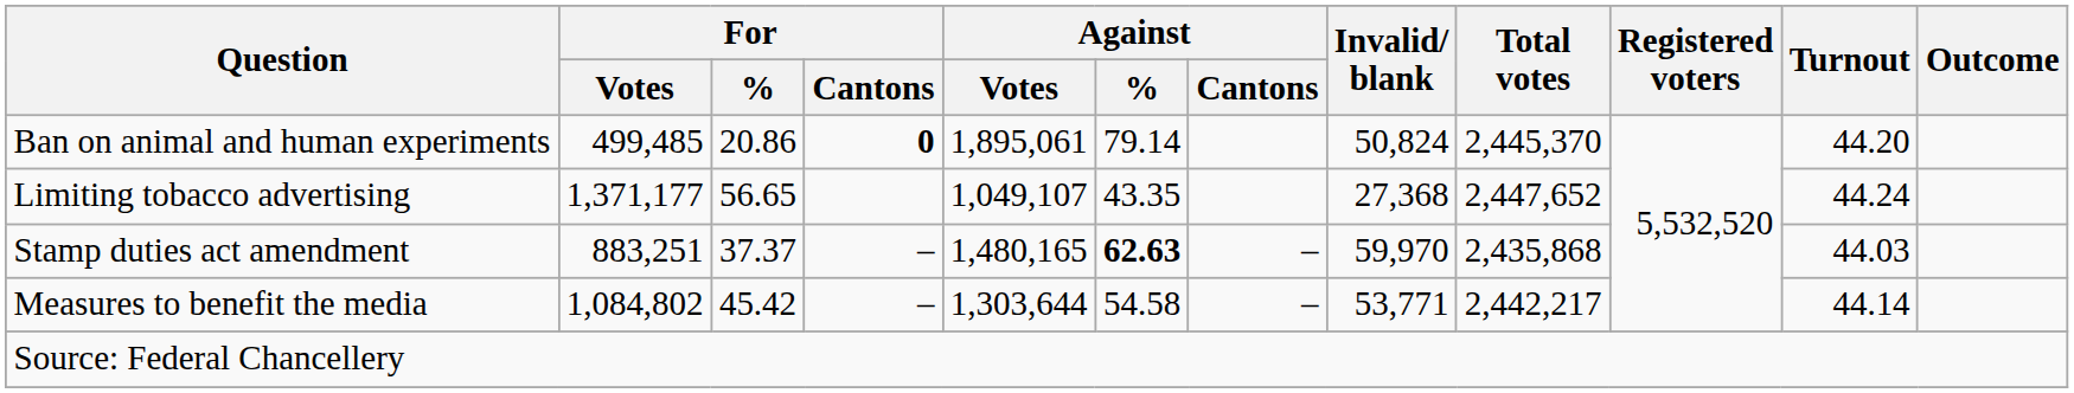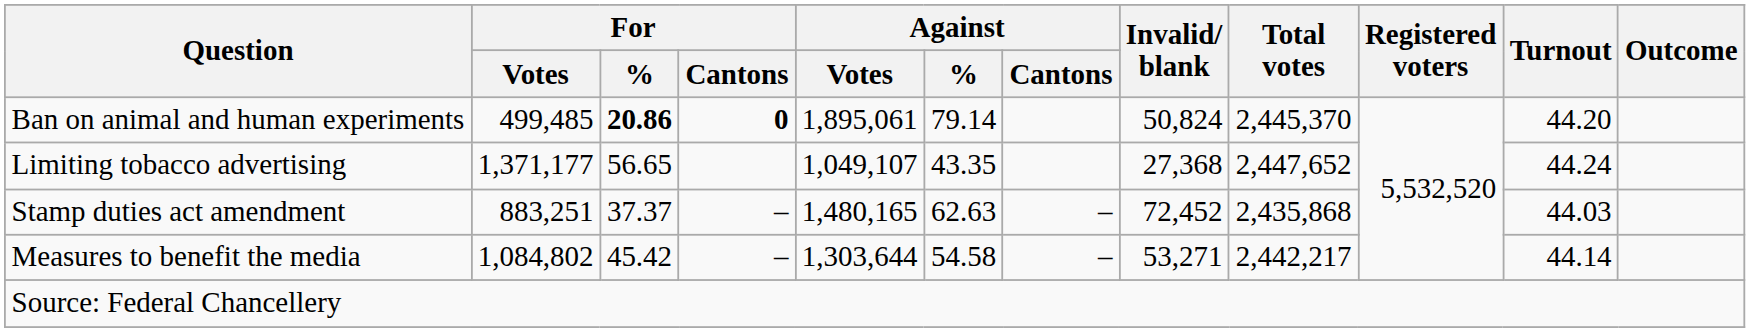Ban on animal and human experiments | For / %: normal -> bold
Stamp duties act amendment | Against / %: bold -> normal
Stamp duties act amendment | Invalid/ blank: 59,970 -> 72,452
Measures to benefit the media | Invalid/ blank: 53,771 -> 53,271
